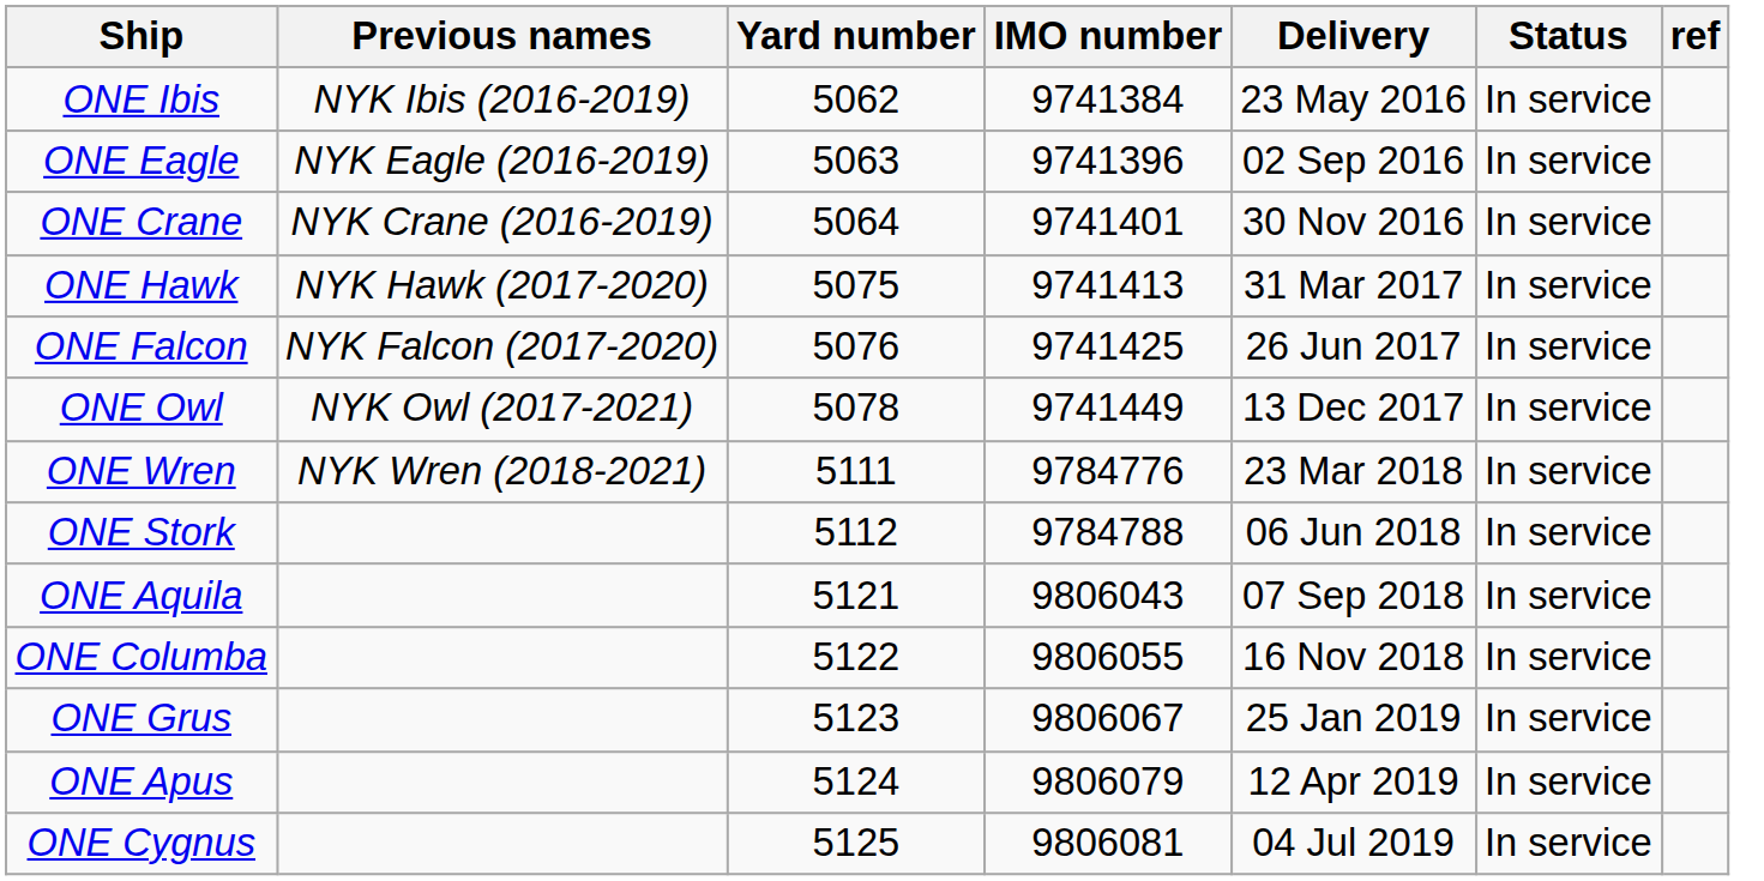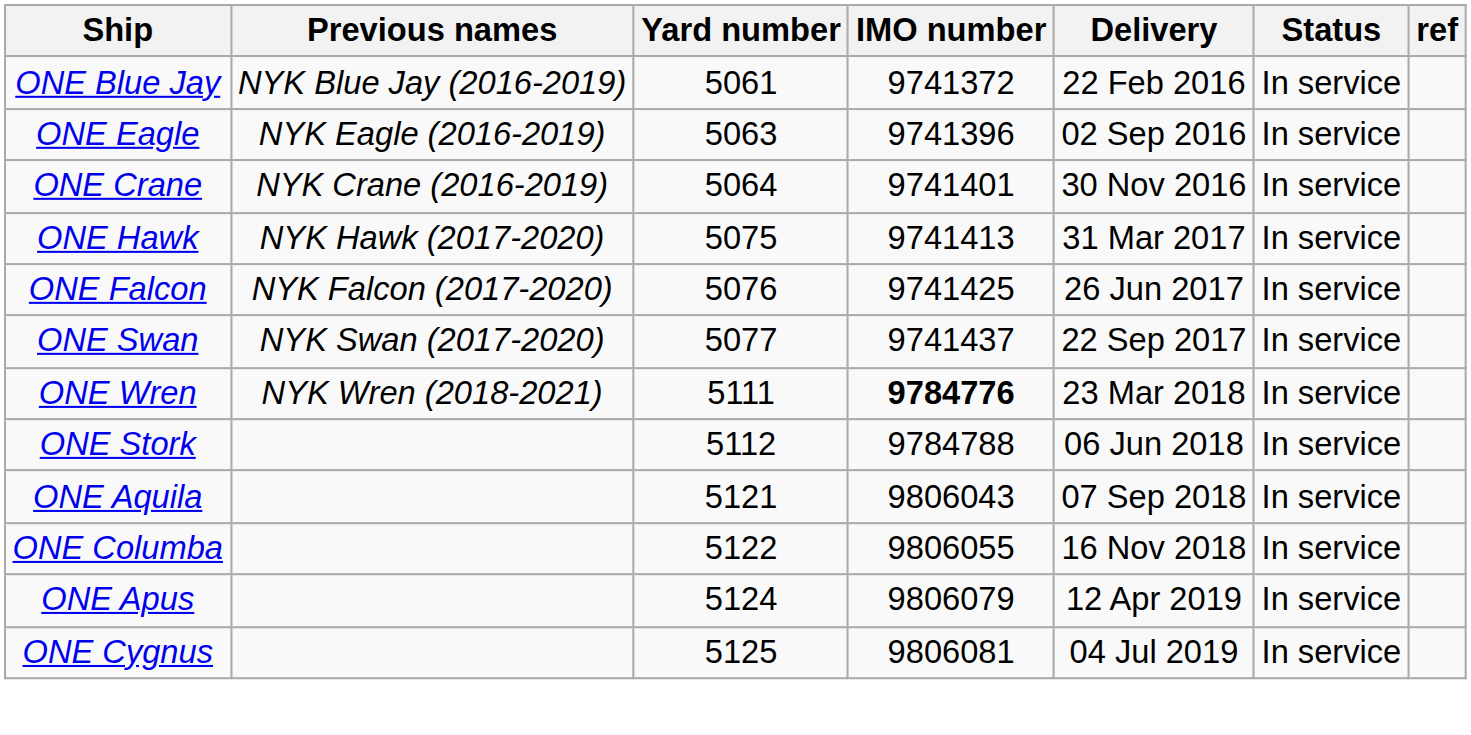+ row: ONE Blue Jay | NYK Blue Jay (2016-2019) | 5061 | 9741372 | 22 Feb 2016 | In service
- row: ONE Ibis | NYK Ibis (2016-2019) | 5062 | 9741384 | 23 May 2016 | In service
+ row: ONE Swan | NYK Swan (2017-2020) | 5077 | 9741437 | 22 Sep 2017 | In service
- row: ONE Owl | NYK Owl (2017-2021) | 5078 | 9741449 | 13 Dec 2017 | In service
ONE Wren | IMO number: normal -> bold
- row: ONE Grus | 5123 | 9806067 | 25 Jan 2019 | In service
